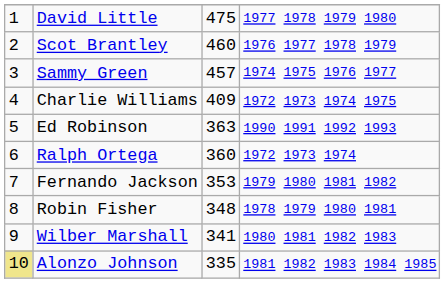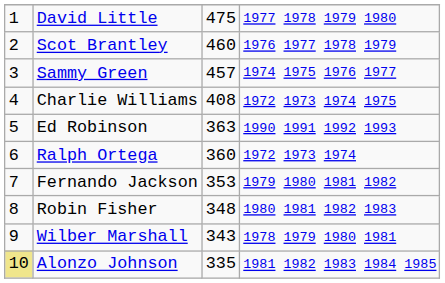Charlie Williams | column 3: 409 -> 408
Robin Fisher | column 4: 1978 1979 1980 1981 -> 1980 1981 1982 1983
Wilber Marshall | column 3: 341 -> 343
Wilber Marshall | column 4: 1980 1981 1982 1983 -> 1978 1979 1980 1981
